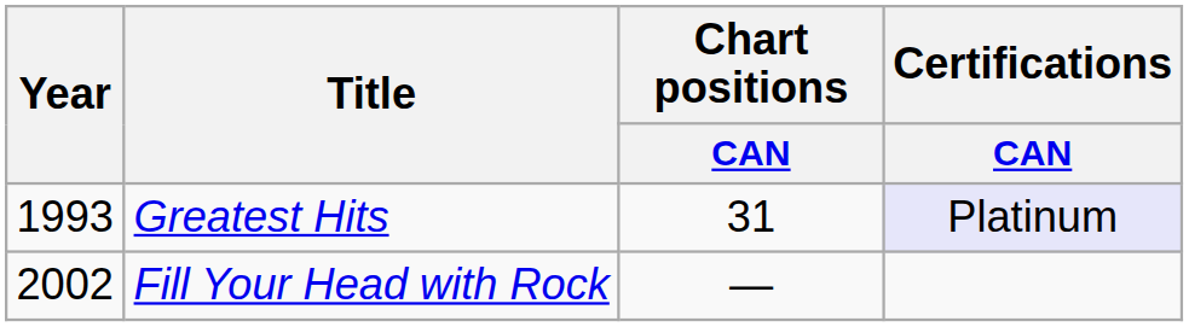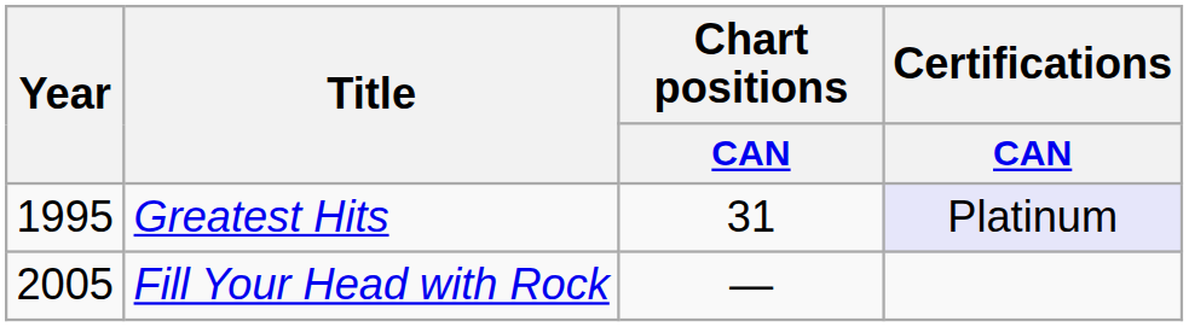Greatest Hits | Year: 1993 -> 1995
Fill Your Head with Rock | Year: 2002 -> 2005
